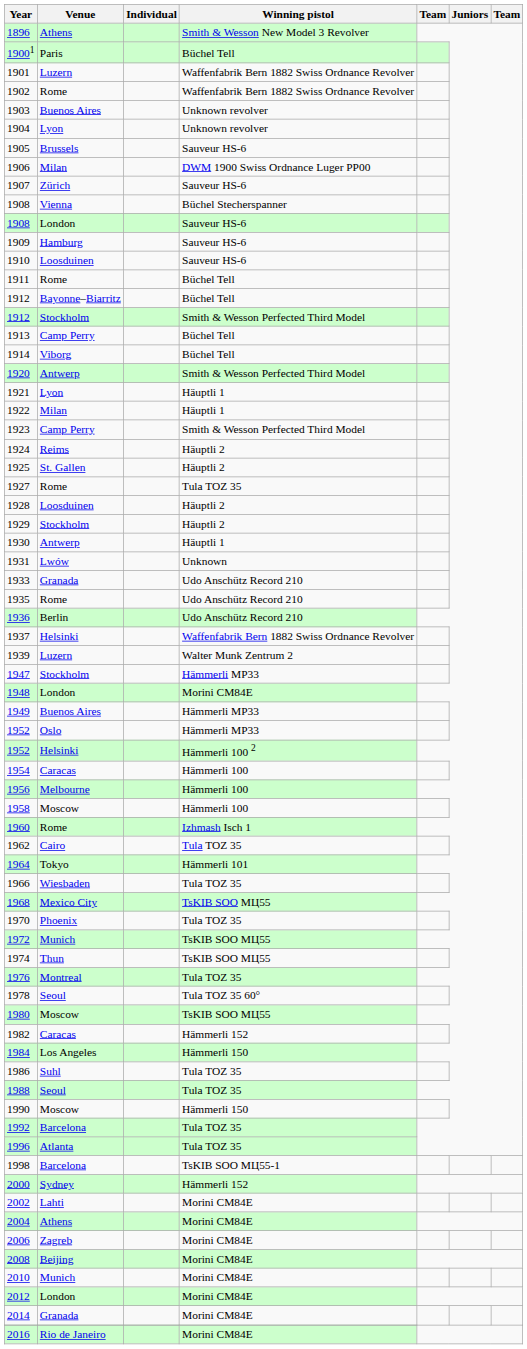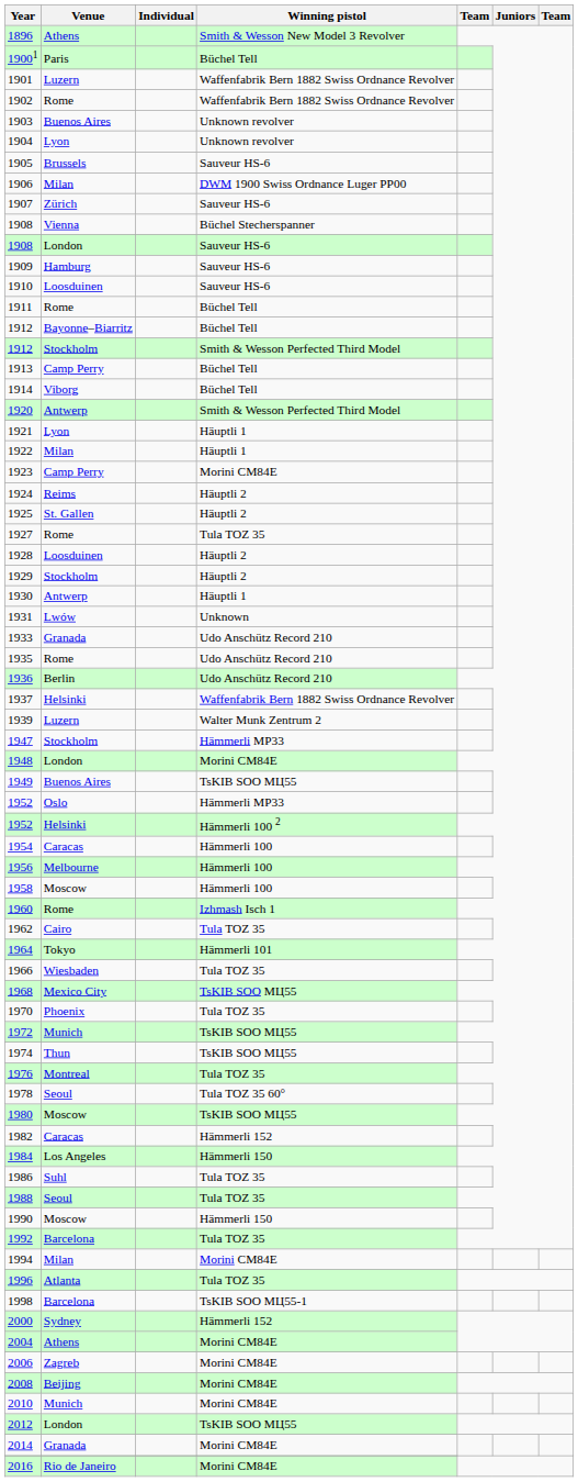1923 | Winning pistol: Smith & Wesson Perfected Third Model -> Morini CM84E
1949 | Winning pistol: Hämmerli MP33 -> TsKIB SOO MЦ55
+ row: 1994 | Milan | Morini CM84E
- row: 2002 | Lahti | Morini CM84E
2012 | Winning pistol: Morini CM84E -> TsKIB SOO MЦ55
